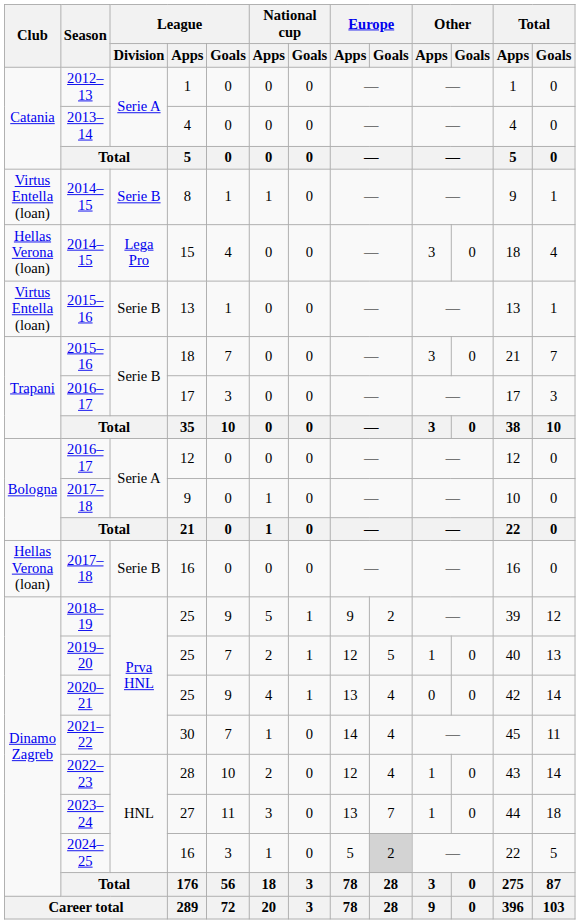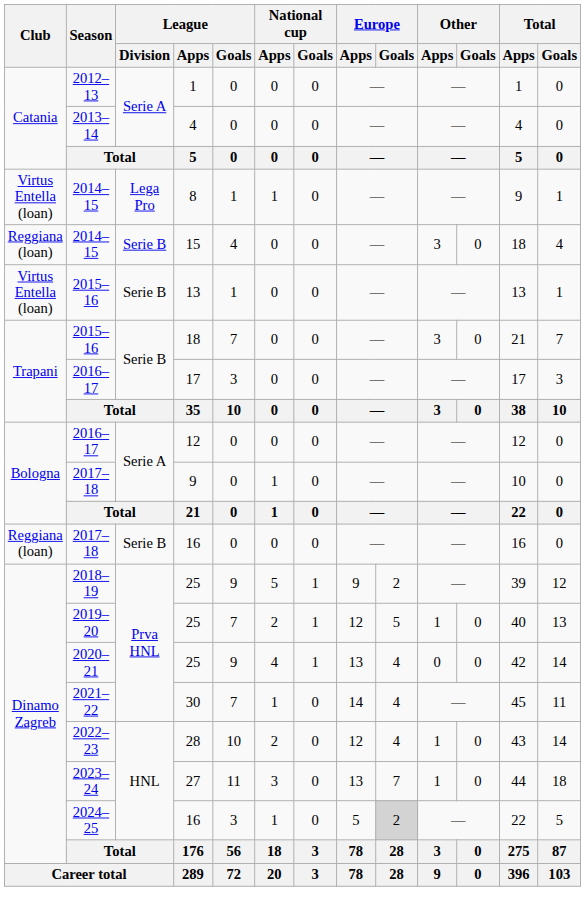8 | League / Division: Serie B -> Lega Pro
15 | Club: Hellas Verona (loan) -> Reggiana (loan)
15 | League / Division: Lega Pro -> Serie B
2017–18 / 16 | Club: Hellas Verona (loan) -> Reggiana (loan)
